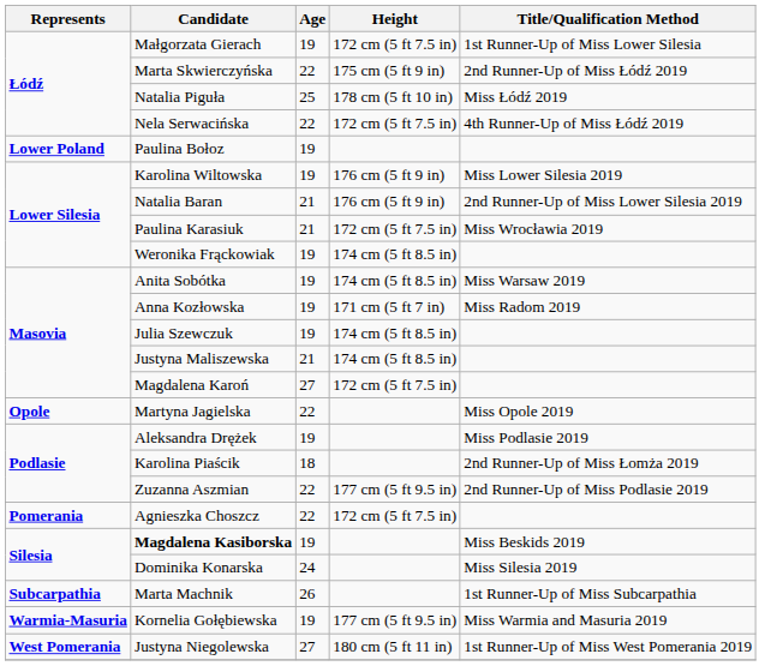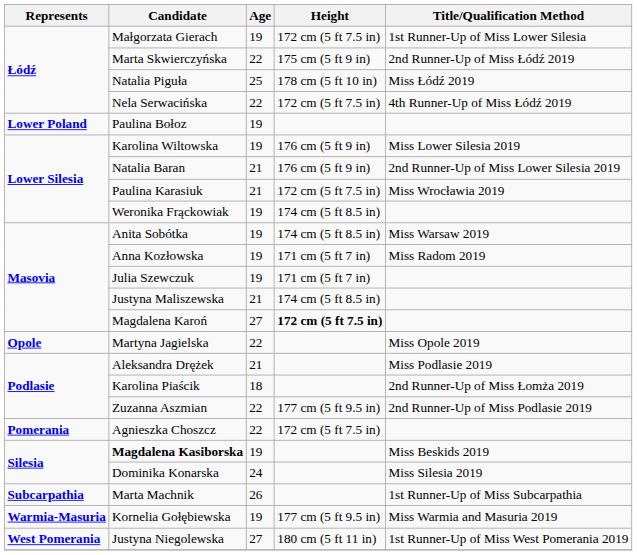Julia Szewczuk | Height: 174 cm (5 ft 8.5 in) -> 171 cm (5 ft 7 in)
Magdalena Karoń | Height: normal -> bold
Aleksandra Drężek | Age: 19 -> 21
